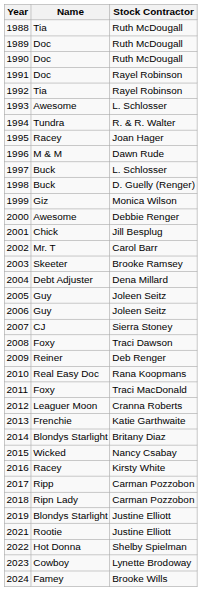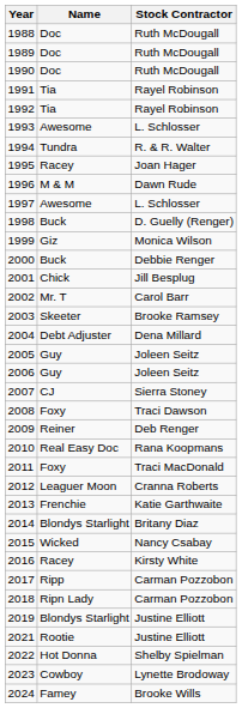1988 | Name: Tia -> Doc
1991 | Name: Doc -> Tia
1997 | Name: Buck -> Awesome
2000 | Name: Awesome -> Buck
